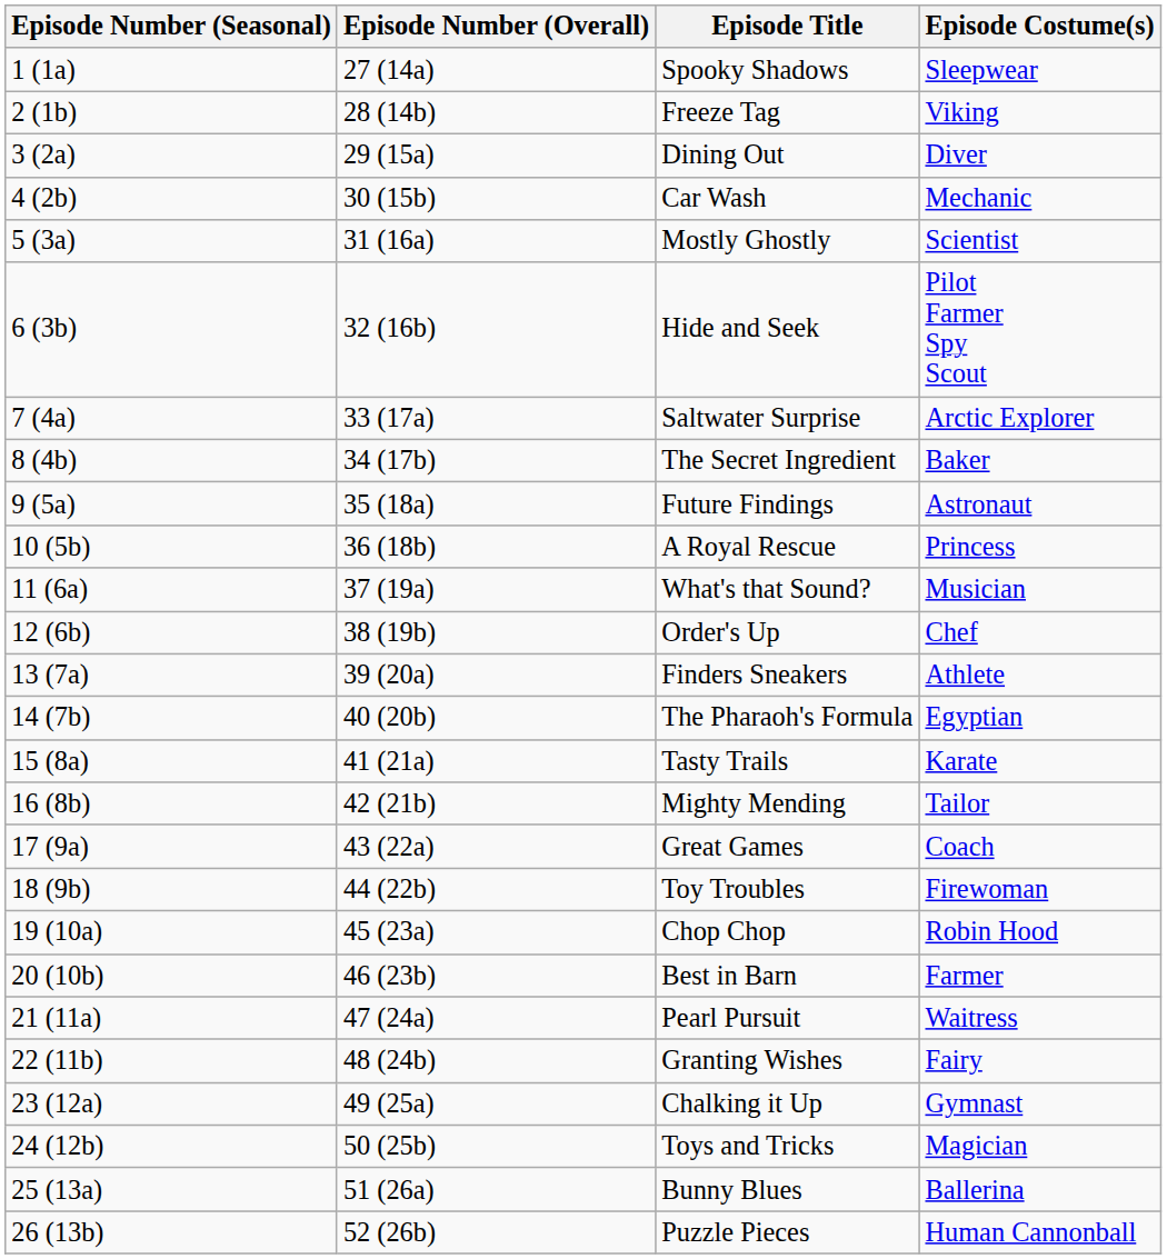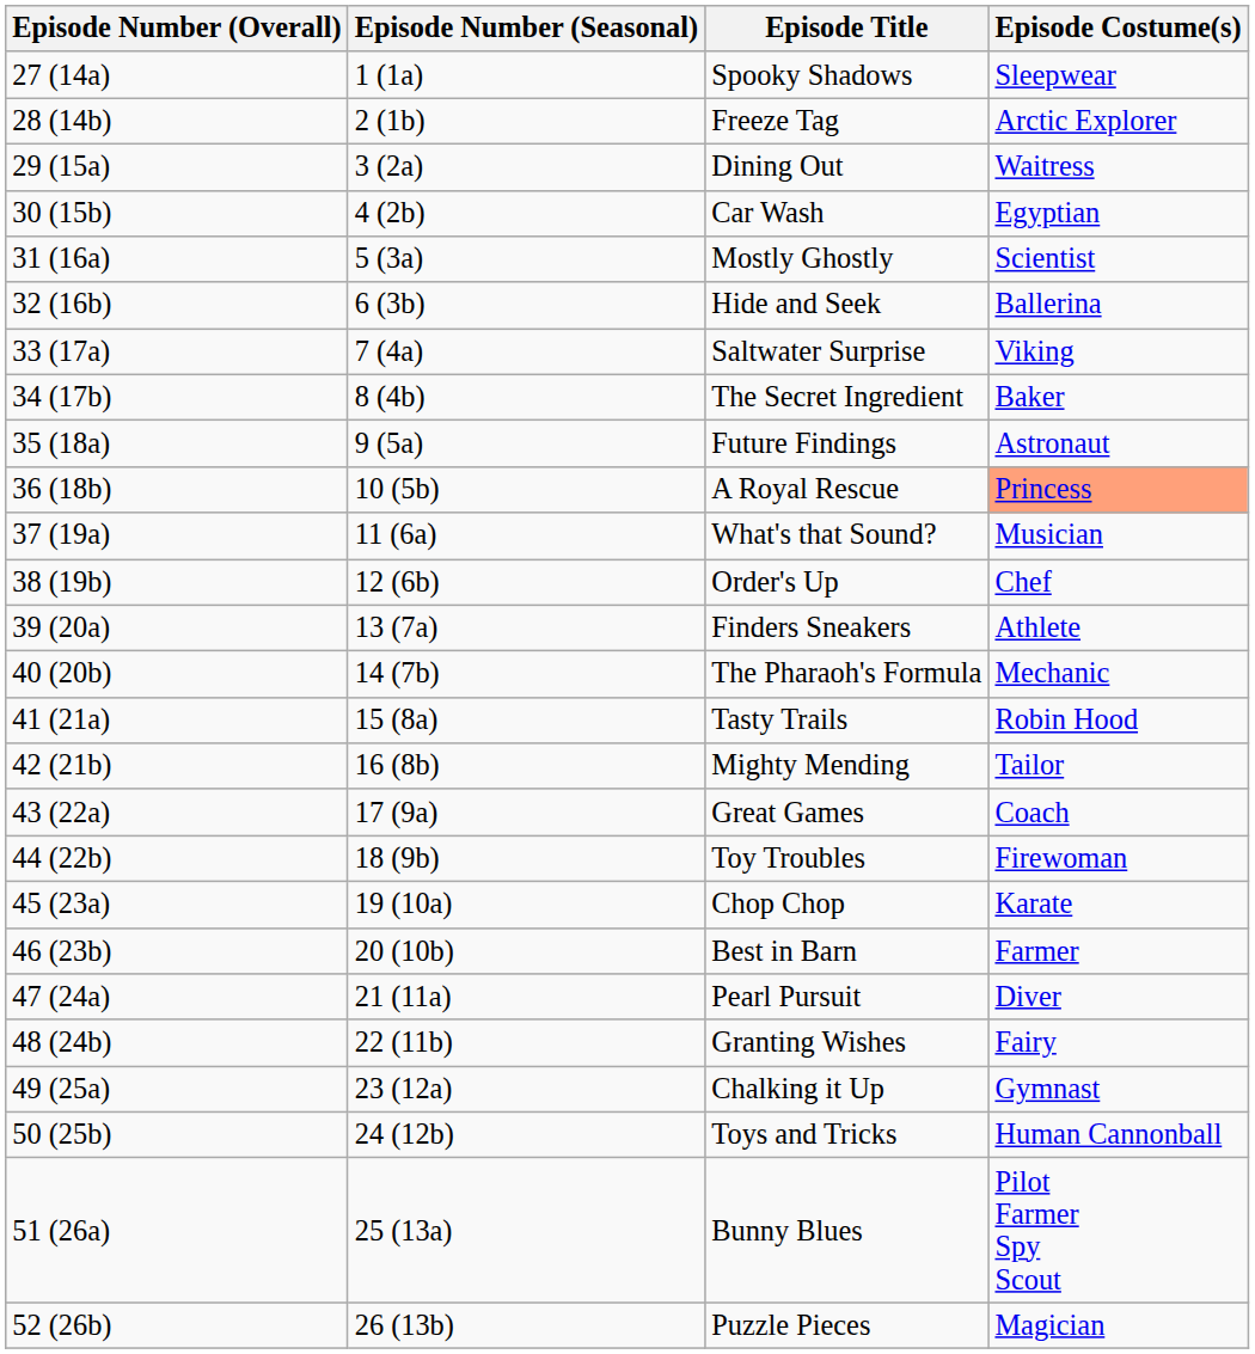columns swapped: Episode Number (Overall) <-> Episode Number (Seasonal)
Freeze Tag | Episode Costume(s): Viking -> Arctic Explorer
Dining Out | Episode Costume(s): Diver -> Waitress
Car Wash | Episode Costume(s): Mechanic -> Egyptian
Hide and Seek | Episode Costume(s): Pilot Farmer Spy Scout -> Ballerina
Saltwater Surprise | Episode Costume(s): Arctic Explorer -> Viking
A Royal Rescue | Episode Costume(s): no background -> lightsalmon background
The Pharaoh's Formula | Episode Costume(s): Egyptian -> Mechanic
Tasty Trails | Episode Costume(s): Karate -> Robin Hood
Chop Chop | Episode Costume(s): Robin Hood -> Karate
Pearl Pursuit | Episode Costume(s): Waitress -> Diver
Toys and Tricks | Episode Costume(s): Magician -> Human Cannonball
Bunny Blues | Episode Costume(s): Ballerina -> Pilot Farmer Spy Scout
Puzzle Pieces | Episode Costume(s): Human Cannonball -> Magician
